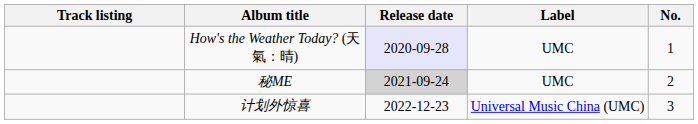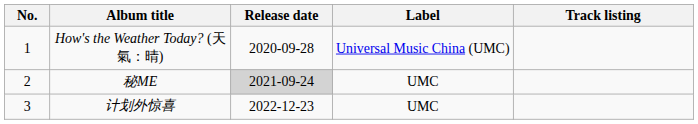columns swapped: No. <-> Track listing
How's the Weather Today? (天氣：晴) | Release date: lavender background -> no background
How's the Weather Today? (天氣：晴) | Label: UMC -> Universal Music China (UMC)
计划外惊喜 | Label: Universal Music China (UMC) -> UMC
